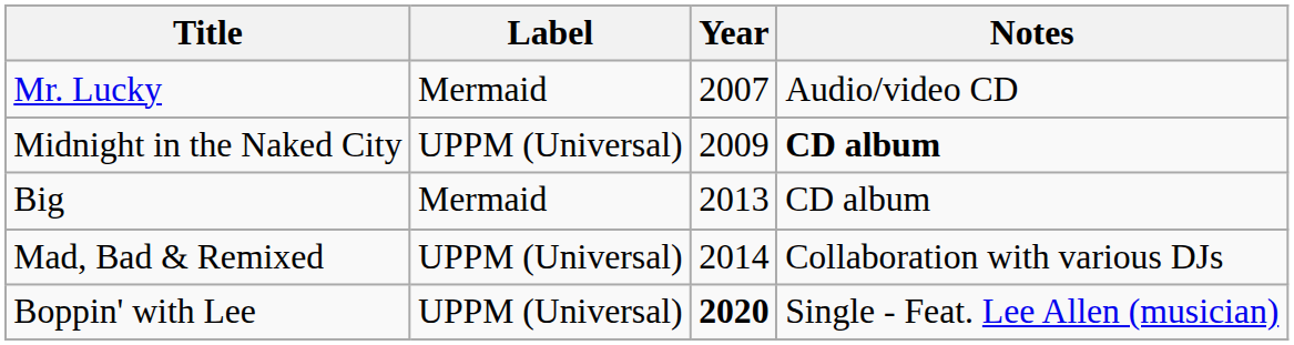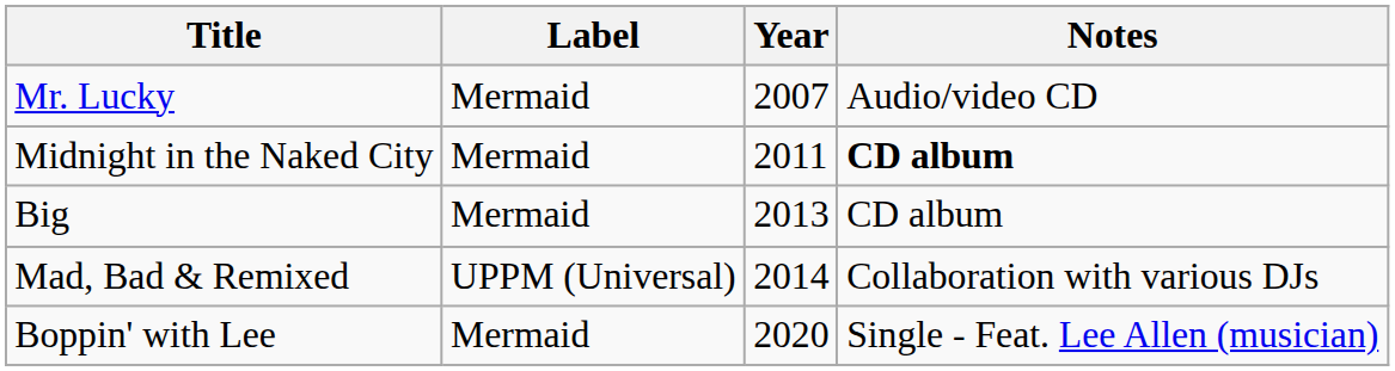Midnight in the Naked City | Label: UPPM (Universal) -> Mermaid
Midnight in the Naked City | Year: 2009 -> 2011
Boppin' with Lee | Label: UPPM (Universal) -> Mermaid
Boppin' with Lee | Year: bold -> normal
